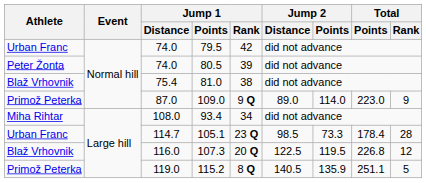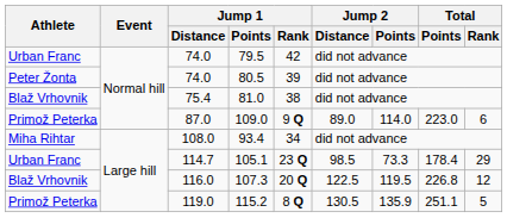109.0 | Total / Rank: 9 -> 6
105.1 | Total / Rank: 28 -> 29
115.2 | Jump 2 / Distance: 140.5 -> 130.5
